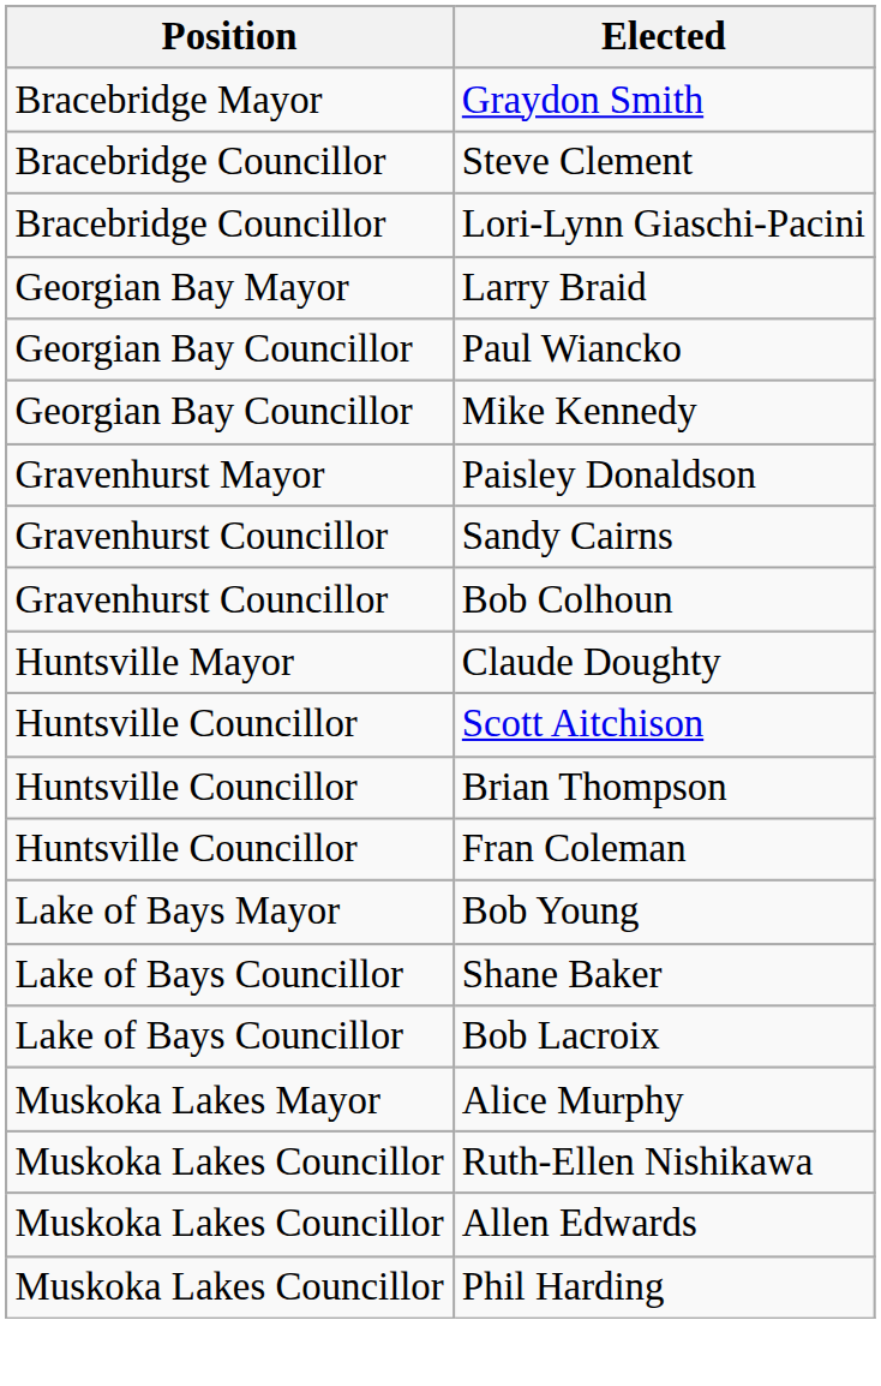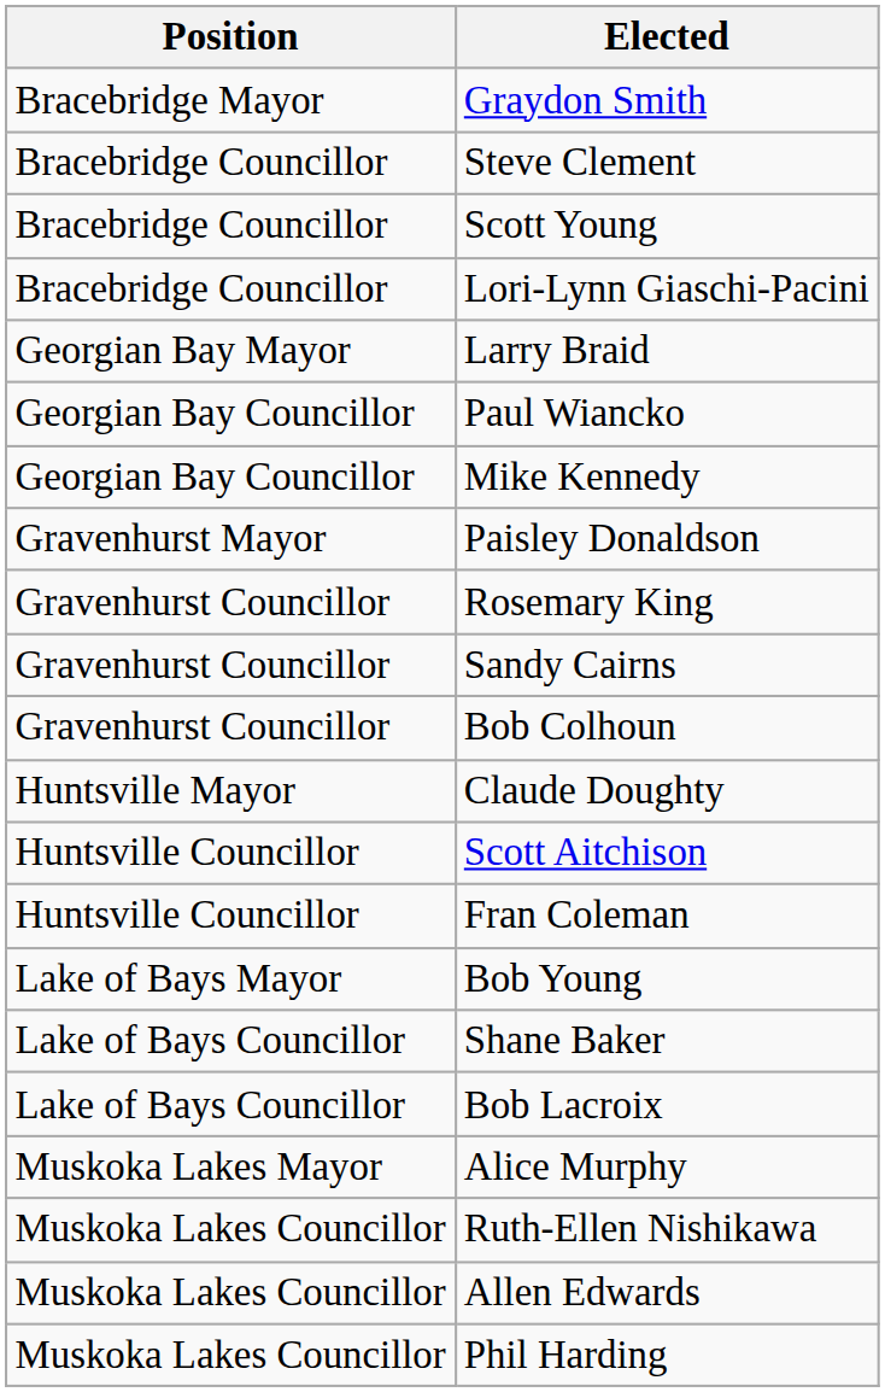+ row: Bracebridge Councillor | Scott Young
+ row: Gravenhurst Councillor | Rosemary King
- row: Huntsville Councillor | Brian Thompson
